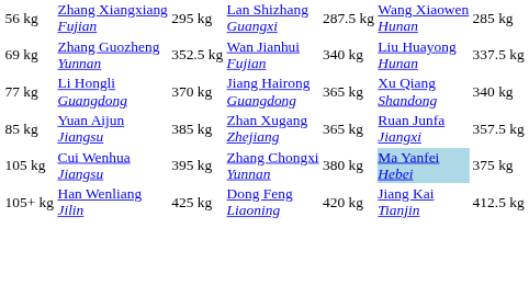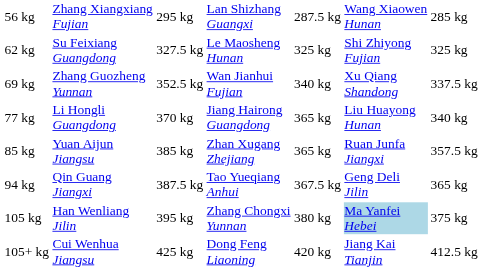+ row: 62 kg | Su Feixiang Guangdong | 327.5 kg | Le Maosheng Hunan | 325 kg | Shi Zhiyong Fujian | 325 kg
69 kg | column 6: Liu Huayong Hunan -> Xu Qiang Shandong
77 kg | column 6: Xu Qiang Shandong -> Liu Huayong Hunan
+ row: 94 kg | Qin Guang Jiangxi | 387.5 kg | Tao Yueqiang Anhui | 367.5 kg | Geng Deli Jilin | 365 kg
105 kg | column 2: Cui Wenhua Jiangsu -> Han Wenliang Jilin
105+ kg | column 2: Han Wenliang Jilin -> Cui Wenhua Jiangsu
